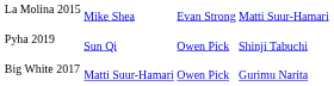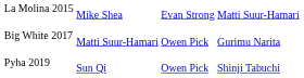rows swapped: Big White 2017 <-> Pyha 2019
